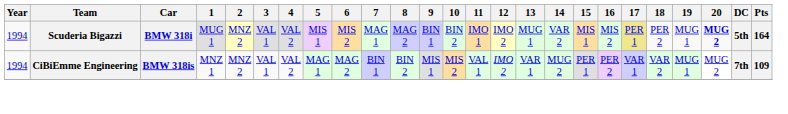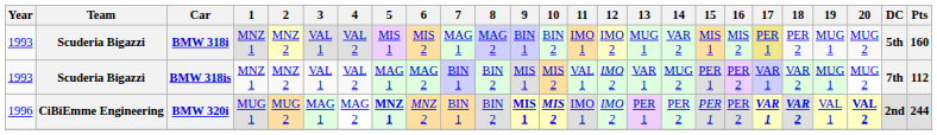BMW 318i | Year: 1994 -> 1993
BMW 318i | 1: MUG 1 -> MNZ 1
BMW 318i | 20: bold -> normal
BMW 318i | Pts: 164 -> 160
BMW 318is | Year: 1994 -> 1993
BMW 318is | Team: CiBiEmme Engineering -> Scuderia Bigazzi
BMW 318is | Pts: 109 -> 112
+ row: 1996 | CiBiEmme Engineering | BMW 320i | MUG 1 | MUG 2 | MAG 1 | MAG 2 | MNZ 1 | MNZ 2 | BIN 1 | BIN 2 | MIS 1 | MIS 2 | IMO 1 | IMO 2 | PER 1 | PER 2 | PER 1 | PER 2 | VAR 1 | VAR 2 | VAL 1 | VAL 2 | 2nd | 244
